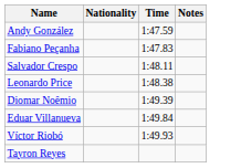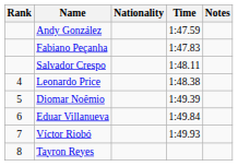+ column: Rank | 4 | 5 | 6 | 7 | 8
